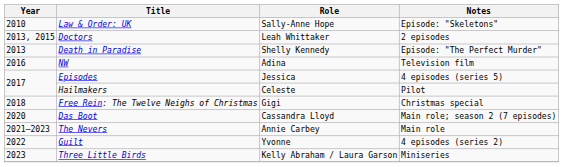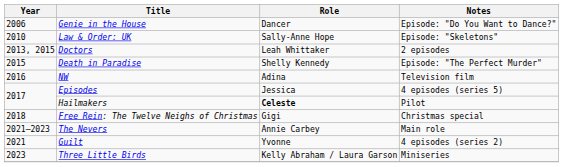+ row: 2006 | Genie in the House | Dancer | Episode: "Do You Want to Dance?"
Death in Paradise | Year: 2013 -> 2015
Hailmakers | Role: normal -> bold
- row: 2020 | Das Boot | Cassandra Lloyd | Main role; season 2 (7 episodes)
Guilt | Year: 2022 -> 2021
